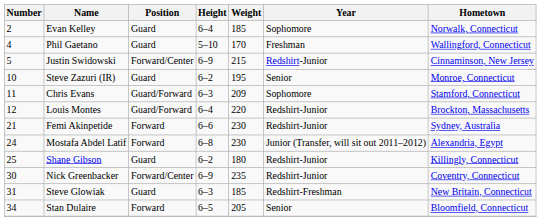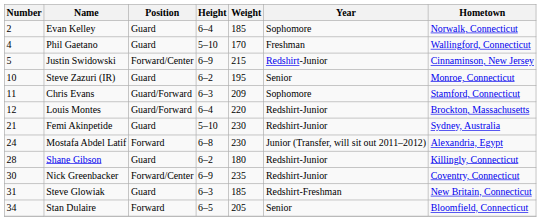Femi Akinpetide | Position: Forward -> Guard
Femi Akinpetide | Height: 6–6 -> 5–10
Shane Gibson | Number: 25 -> 28
